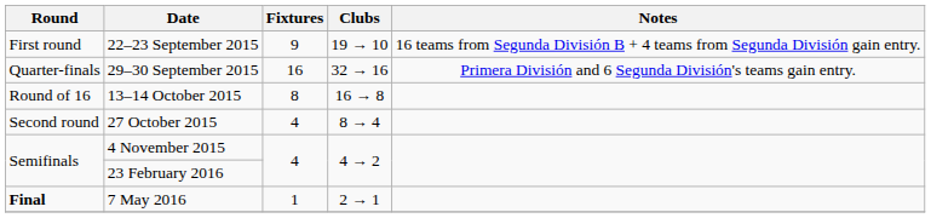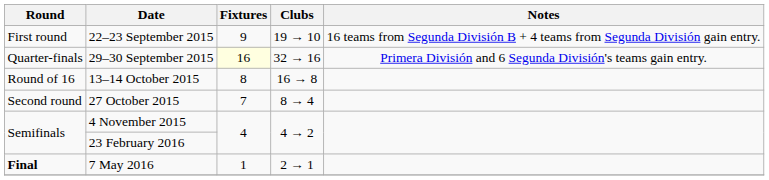29–30 September 2015 | Fixtures: no background -> lightyellow background
27 October 2015 | Fixtures: 4 -> 7
